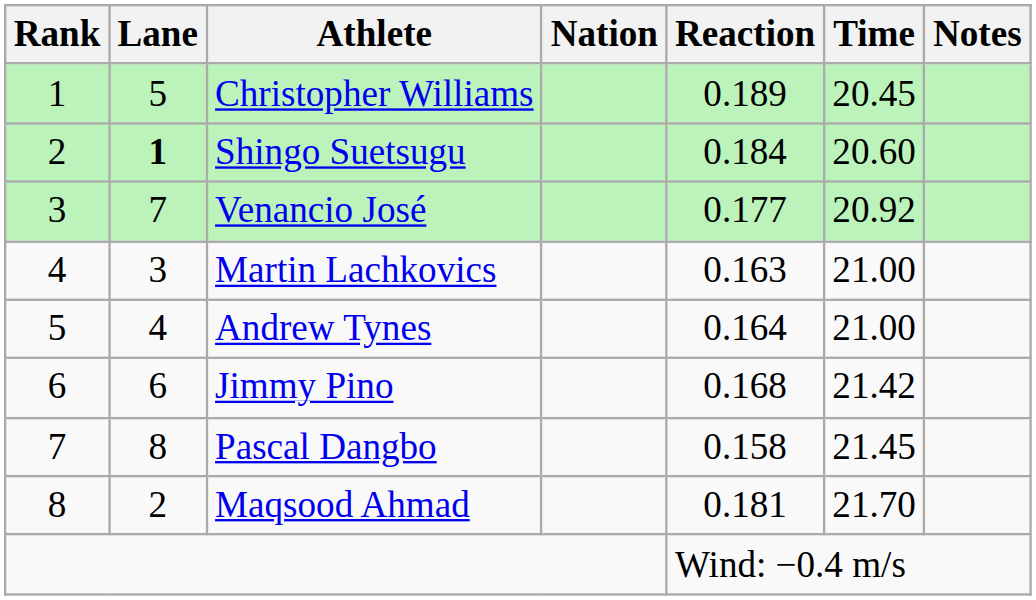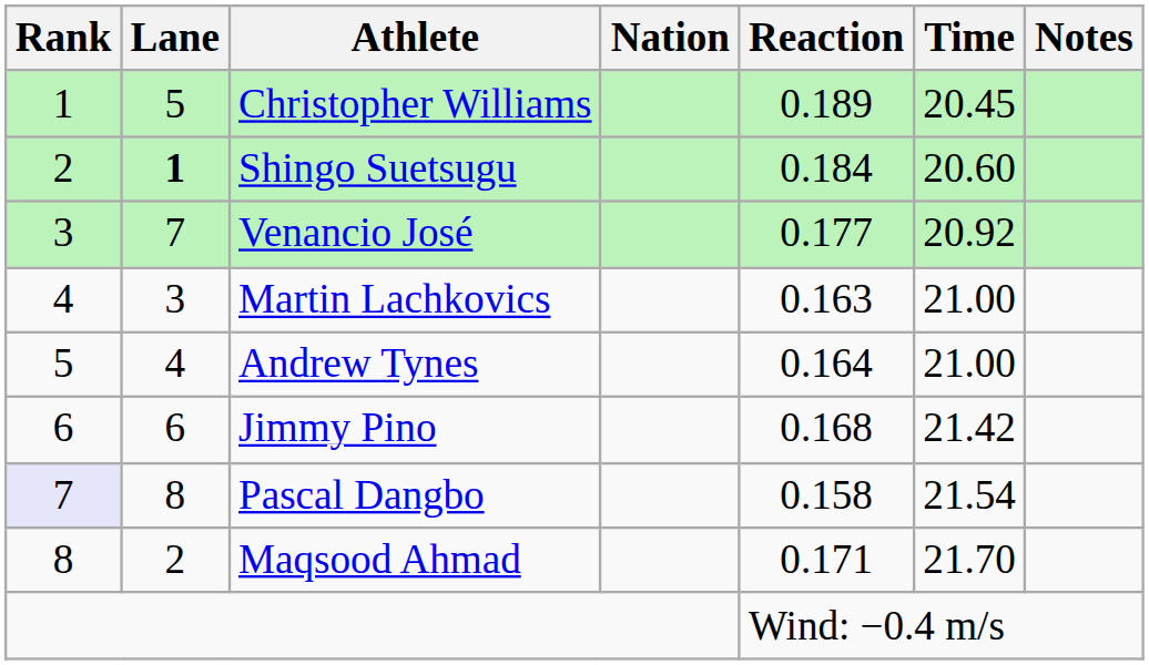Pascal Dangbo | Rank: no background -> lavender background
Pascal Dangbo | Time: 21.45 -> 21.54
Maqsood Ahmad | Reaction: 0.181 -> 0.171
